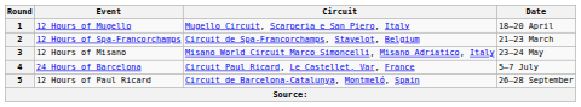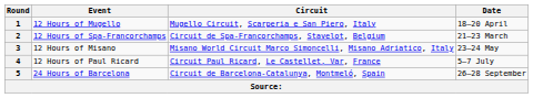4 | Event: 24 Hours of Barcelona -> 12 Hours of Paul Ricard
5 | Event: 12 Hours of Paul Ricard -> 24 Hours of Barcelona
